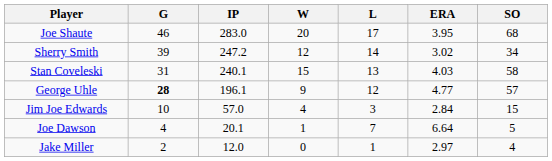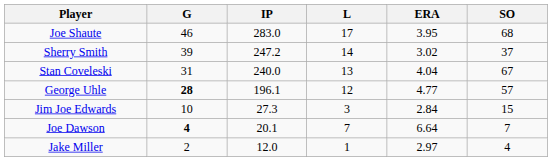- column: W | 20 | 12 | 15 | 9 | 4 | 1 | 0
Sherry Smith | SO: 34 -> 37
Stan Coveleski | IP: 240.1 -> 240.0
Stan Coveleski | ERA: 4.03 -> 4.04
Stan Coveleski | SO: 58 -> 67
Jim Joe Edwards | IP: 57.0 -> 27.3
Joe Dawson | G: normal -> bold
Joe Dawson | SO: 5 -> 7
